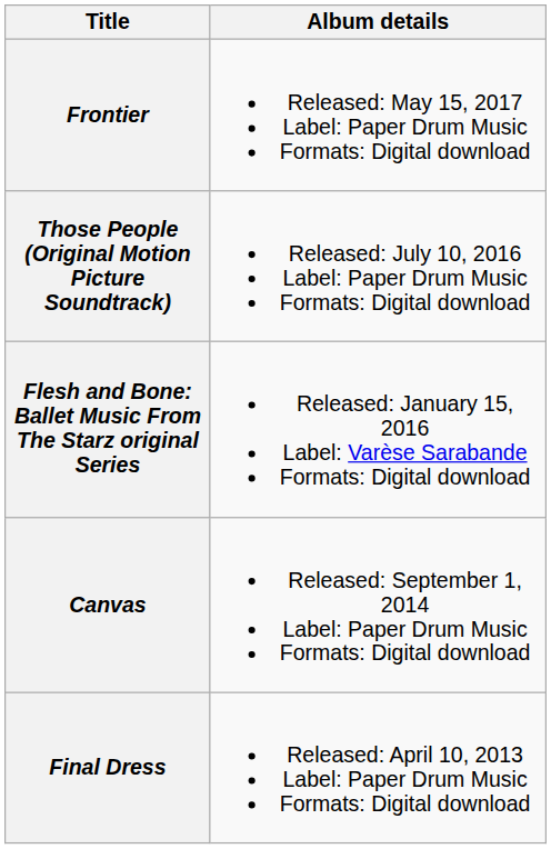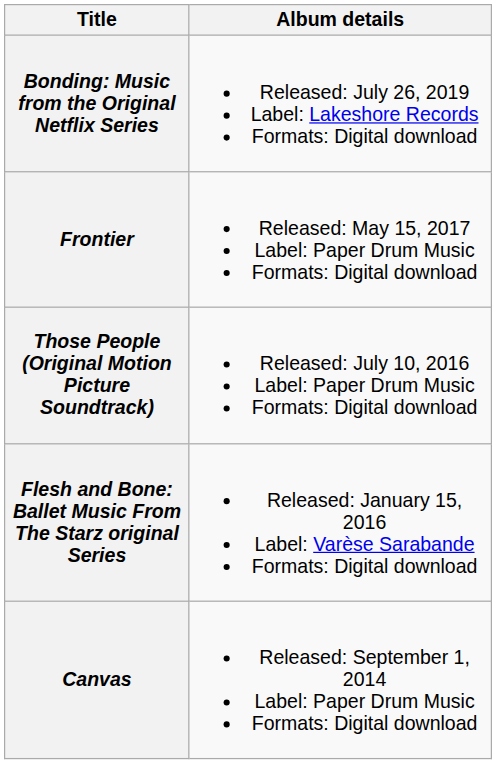+ row: Bonding: Music from the Original Netflix Series | Released: July 26, 2019 Label: Lakeshore Records Formats: Digital download
- row: Final Dress | Released: April 10, 2013 Label: Paper Drum Music Formats: Digital download
